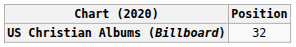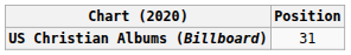US Christian Albums (Billboard) | Position: 32 -> 31
